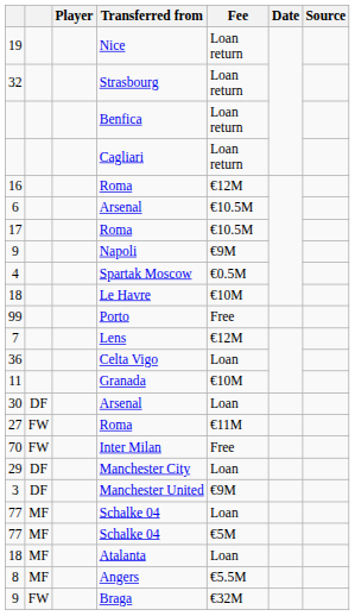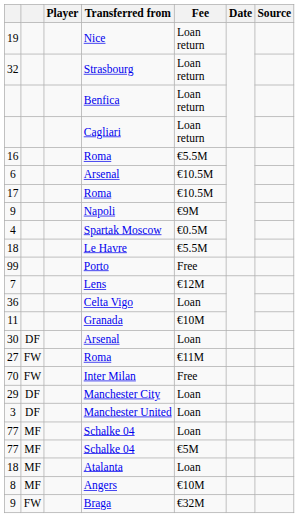16 | Fee: €12M -> €5.5M
18 / Le Havre | Fee: €10M -> €5.5M
3 | Fee: €9M -> Loan
8 | Fee: €5.5M -> €10M
